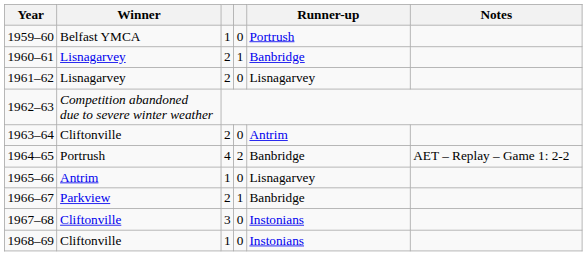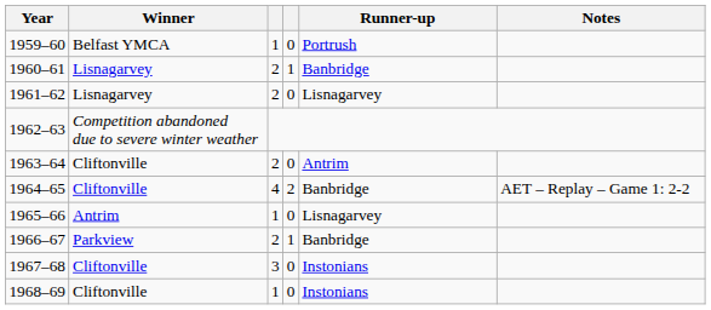1964–65 | Winner: Portrush -> Cliftonville
